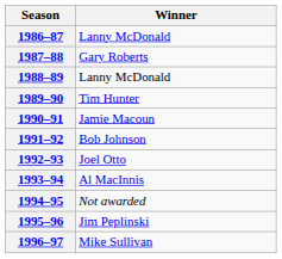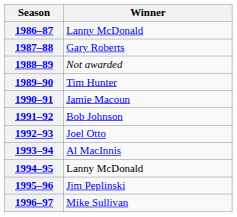1988–89 | Winner: Lanny McDonald -> Not awarded
1994–95 | Winner: Not awarded -> Lanny McDonald
